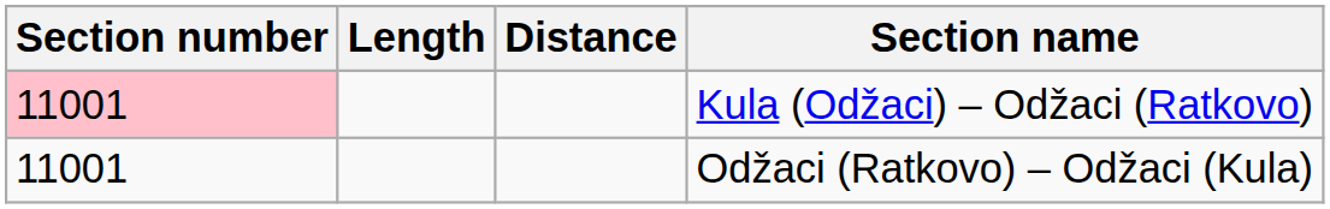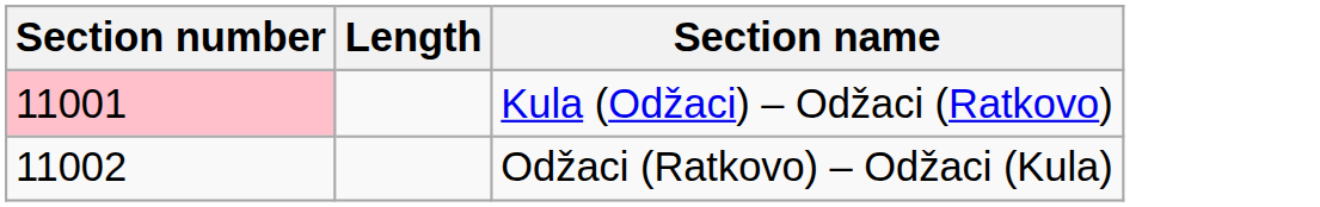- column: Distance
Odžaci (Ratkovo) – Odžaci (Kula) | Section number: 11001 -> 11002
